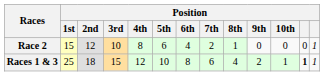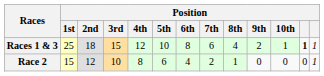rows swapped: Races 1 & 3 <-> Race 2
